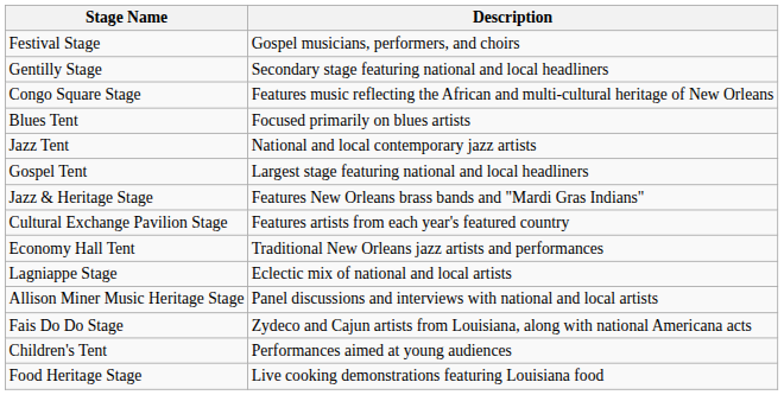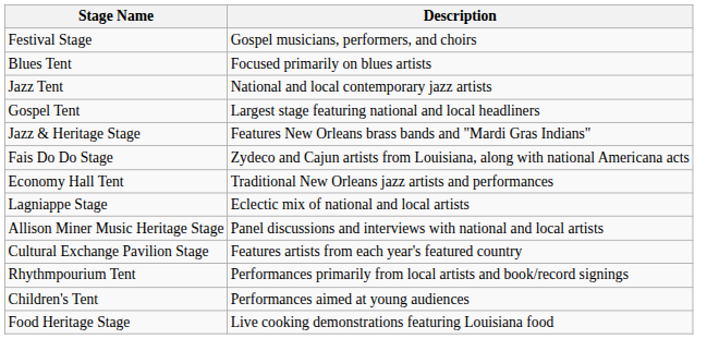- row: Gentilly Stage | Secondary stage featuring national and local headliners
- row: Congo Square Stage | Features music reflecting the African and multi-cultural heritage of New Orleans
rows swapped: Fais Do Do Stage <-> Cultural Exchange Pavilion Stage
+ row: Rhythmpourium Tent | Performances primarily from local artists and book/record signings
